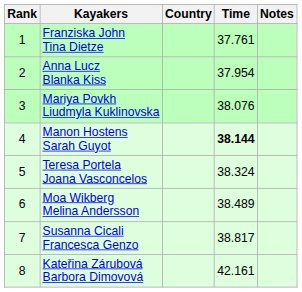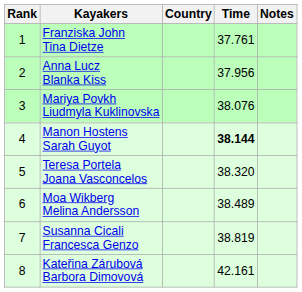Anna Lucz Blanka Kiss | Time: 37.954 -> 37.956
Teresa Portela Joana Vasconcelos | Time: 38.324 -> 38.320
Susanna Cicali Francesca Genzo | Time: 38.817 -> 38.819
